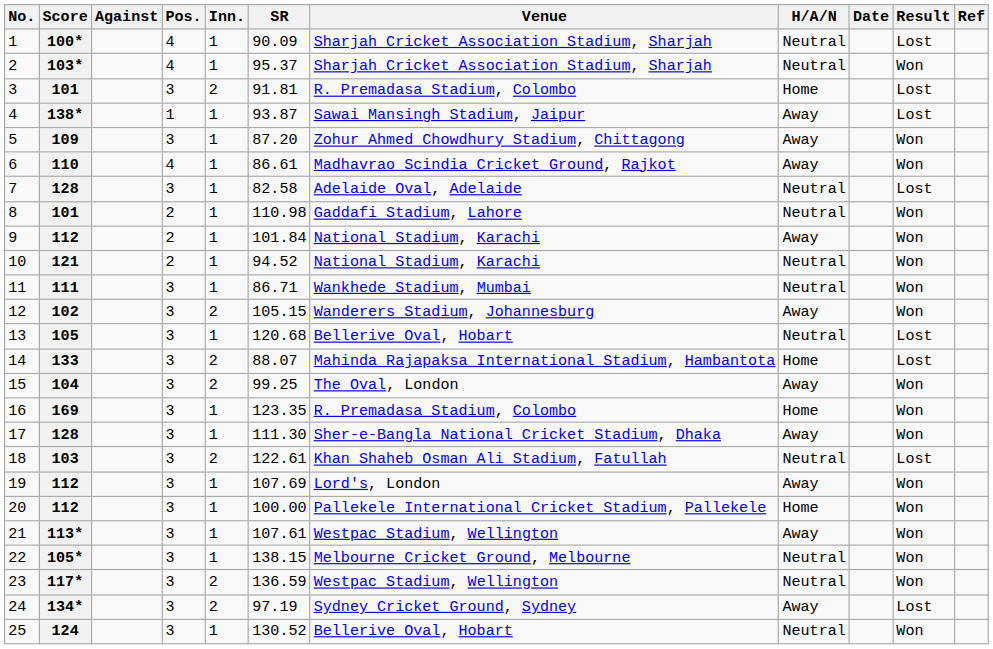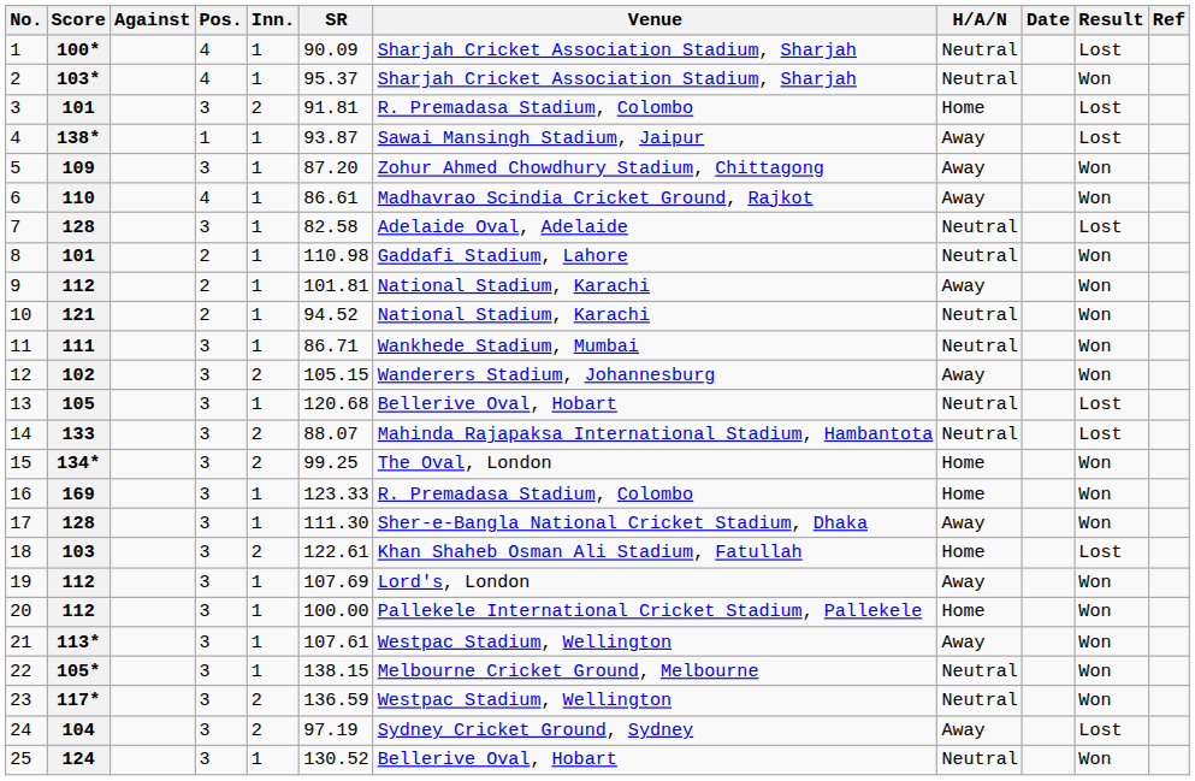9 | SR: 101.84 -> 101.81
14 | H/A/N: Home -> Neutral
15 | Score: 104 -> 134*
15 | H/A/N: Away -> Home
16 | SR: 123.35 -> 123.33
18 | H/A/N: Neutral -> Home
24 | Score: 134* -> 104
